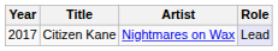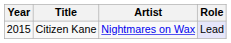Citizen Kane | Year: 2017 -> 2015
